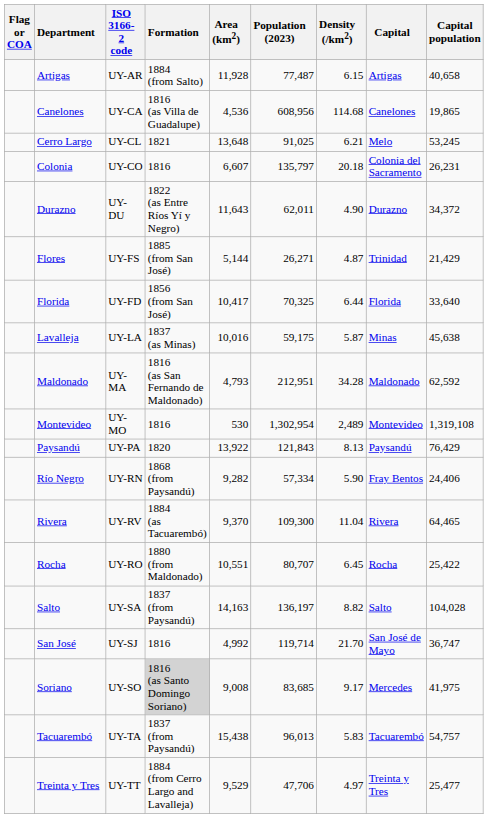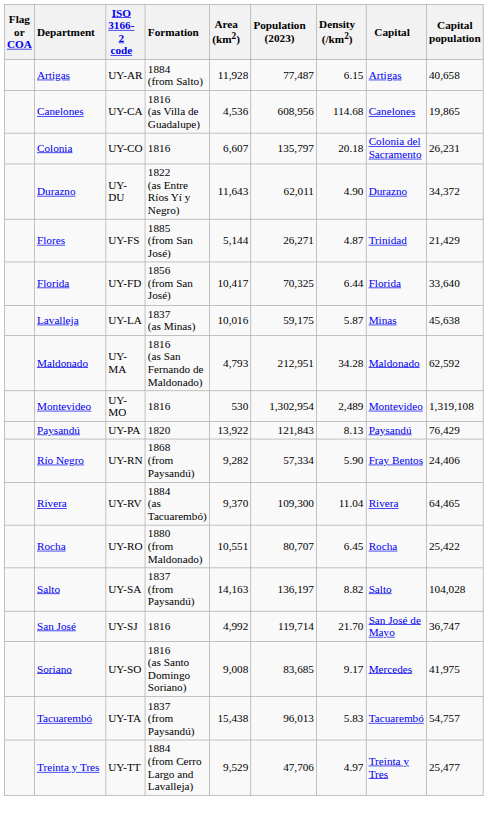- row: Cerro Largo | UY-CL | 1821 | 13,648 | 91,025 | 6.21 | Melo | 53,245
Soriano | Formation: lightgrey background -> no background
